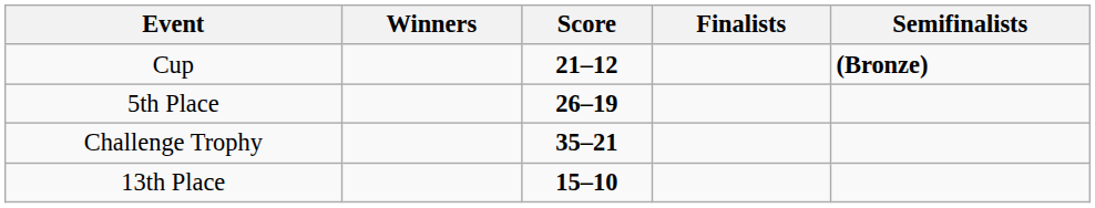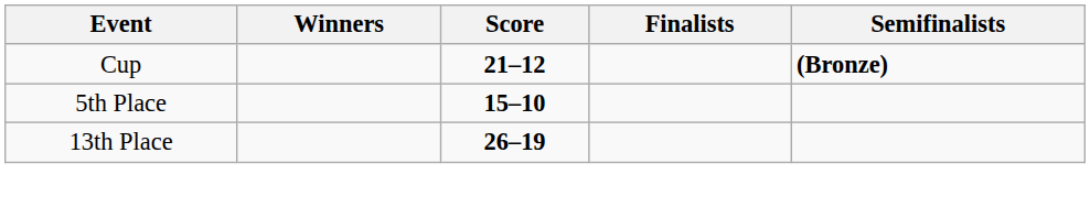5th Place | Score: 26–19 -> 15–10
- row: Challenge Trophy | 35–21
13th Place | Score: 15–10 -> 26–19
